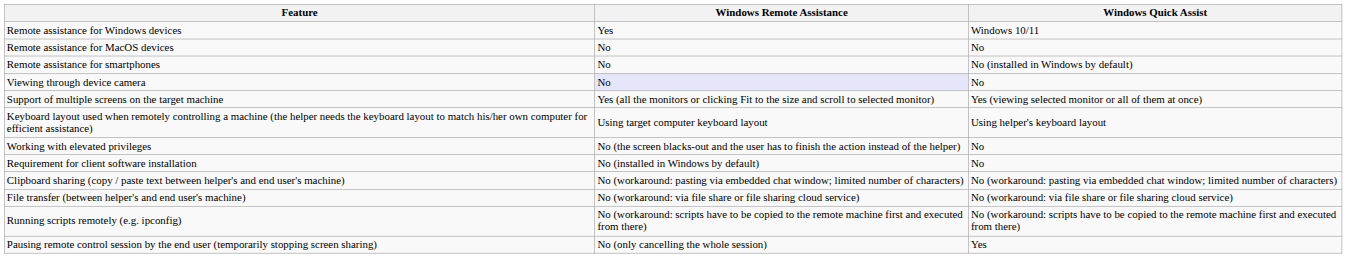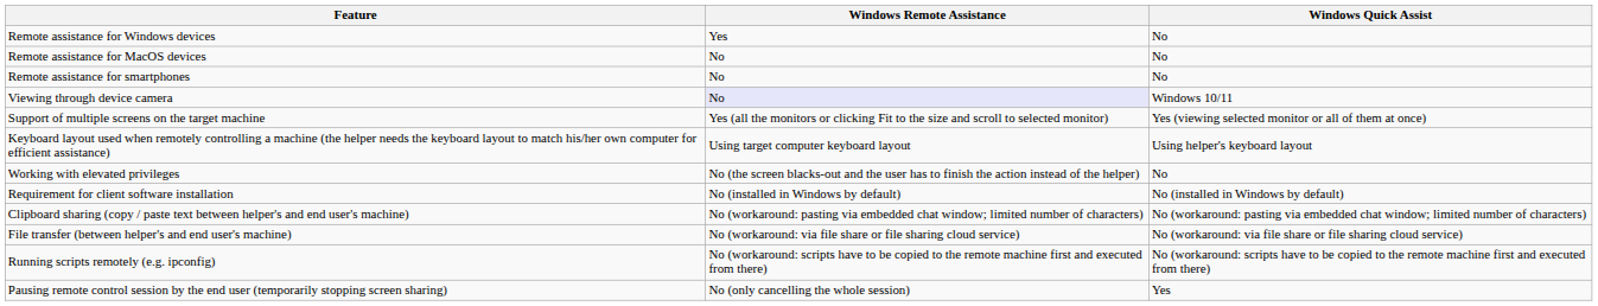Remote assistance for Windows devices | Windows Quick Assist: Windows 10/11 -> No
Remote assistance for smartphones | Windows Quick Assist: No (installed in Windows by default) -> No
Viewing through device camera | Windows Quick Assist: No -> Windows 10/11
Requirement for client software installation | Windows Quick Assist: No -> No (installed in Windows by default)
